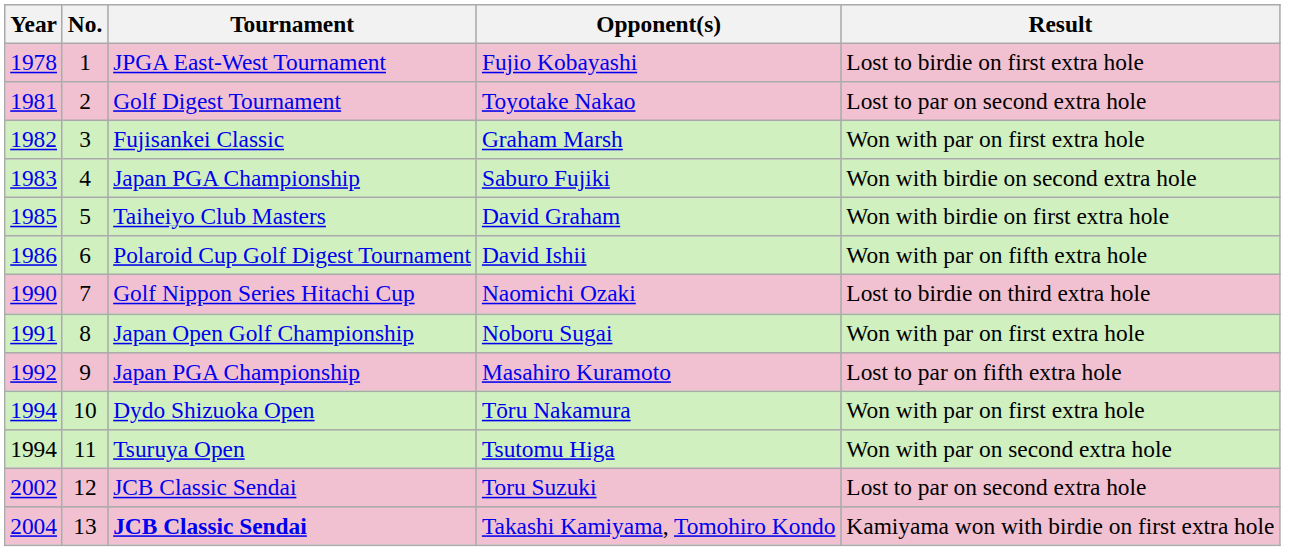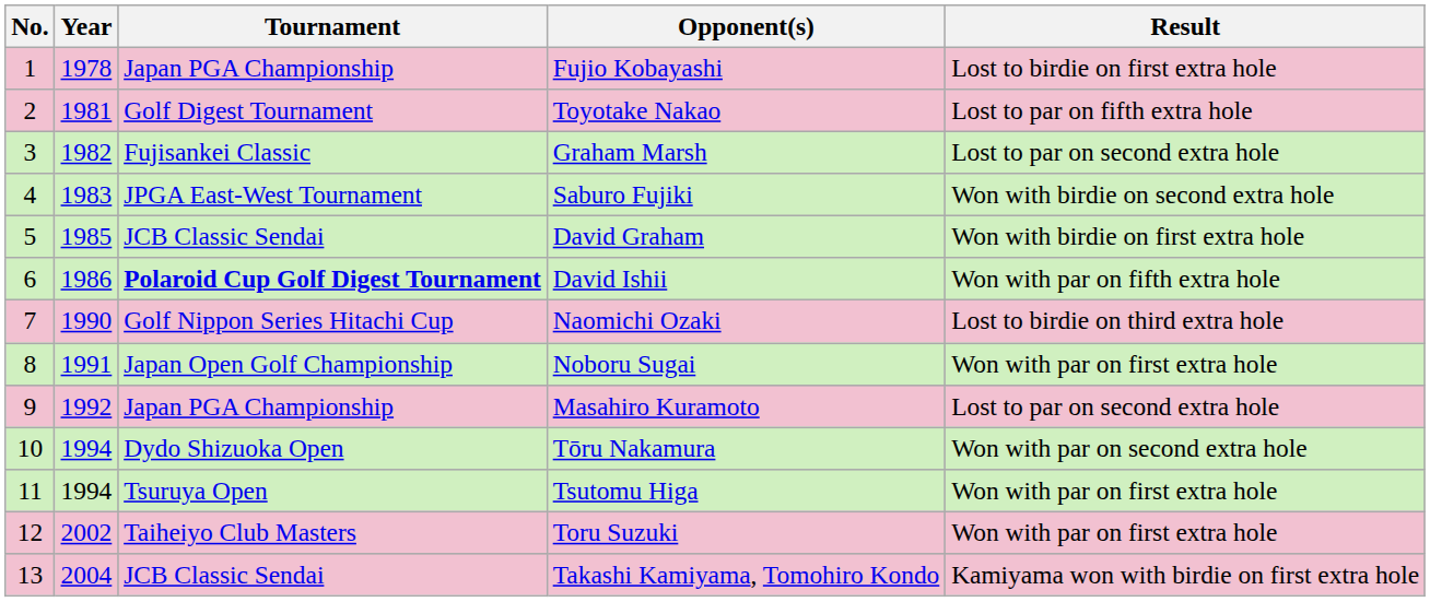columns swapped: No. <-> Year
Fujio Kobayashi | Tournament: JPGA East-West Tournament -> Japan PGA Championship
Toyotake Nakao | Result: Lost to par on second extra hole -> Lost to par on fifth extra hole
Graham Marsh | Result: Won with par on first extra hole -> Lost to par on second extra hole
Saburo Fujiki | Tournament: Japan PGA Championship -> JPGA East-West Tournament
David Graham | Tournament: Taiheiyo Club Masters -> JCB Classic Sendai
David Ishii | Tournament: normal -> bold
Masahiro Kuramoto | Result: Lost to par on fifth extra hole -> Lost to par on second extra hole
Tōru Nakamura | Result: Won with par on first extra hole -> Won with par on second extra hole
Tsutomu Higa | Result: Won with par on second extra hole -> Won with par on first extra hole
Toru Suzuki | Tournament: JCB Classic Sendai -> Taiheiyo Club Masters
Toru Suzuki | Result: Lost to par on second extra hole -> Won with par on first extra hole
Takashi Kamiyama, Tomohiro Kondo | Tournament: bold -> normal
